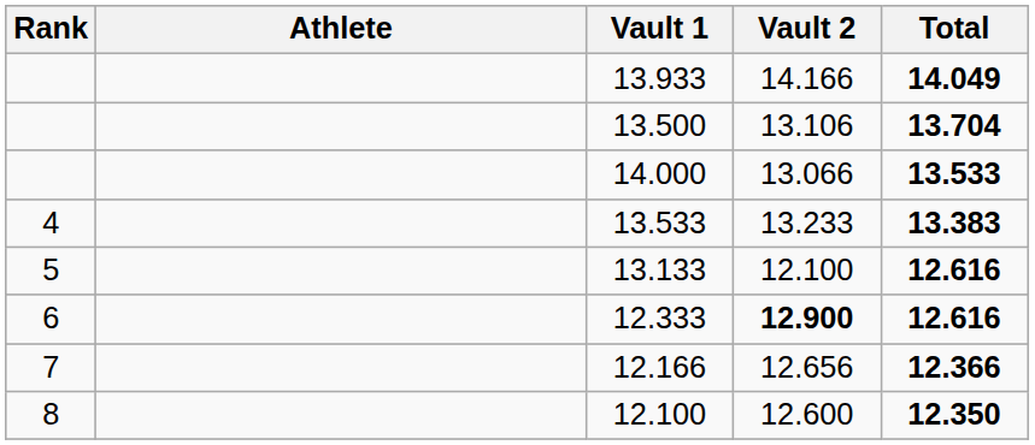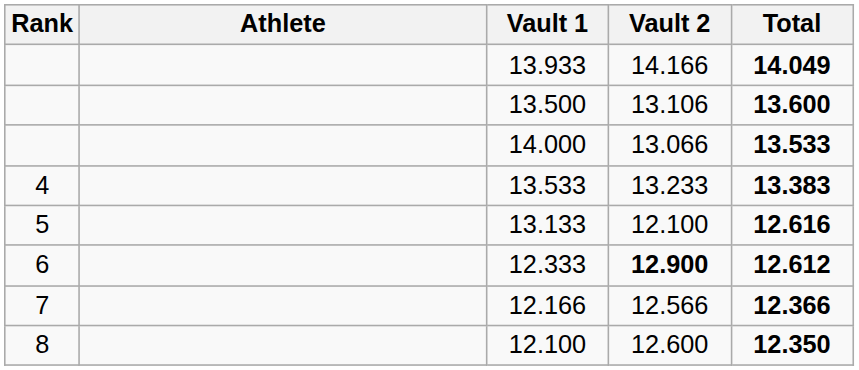13.500 | Total: 13.704 -> 13.600
12.333 | Total: 12.616 -> 12.612
12.166 | Vault 2: 12.656 -> 12.566
